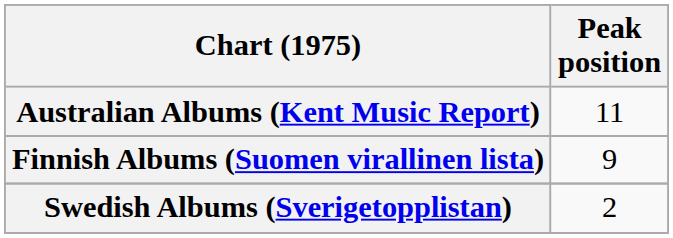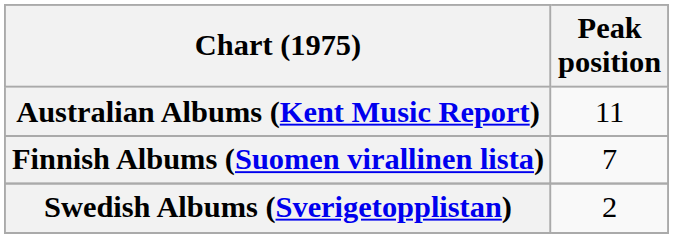Finnish Albums (Suomen virallinen lista) | Peak position: 9 -> 7
